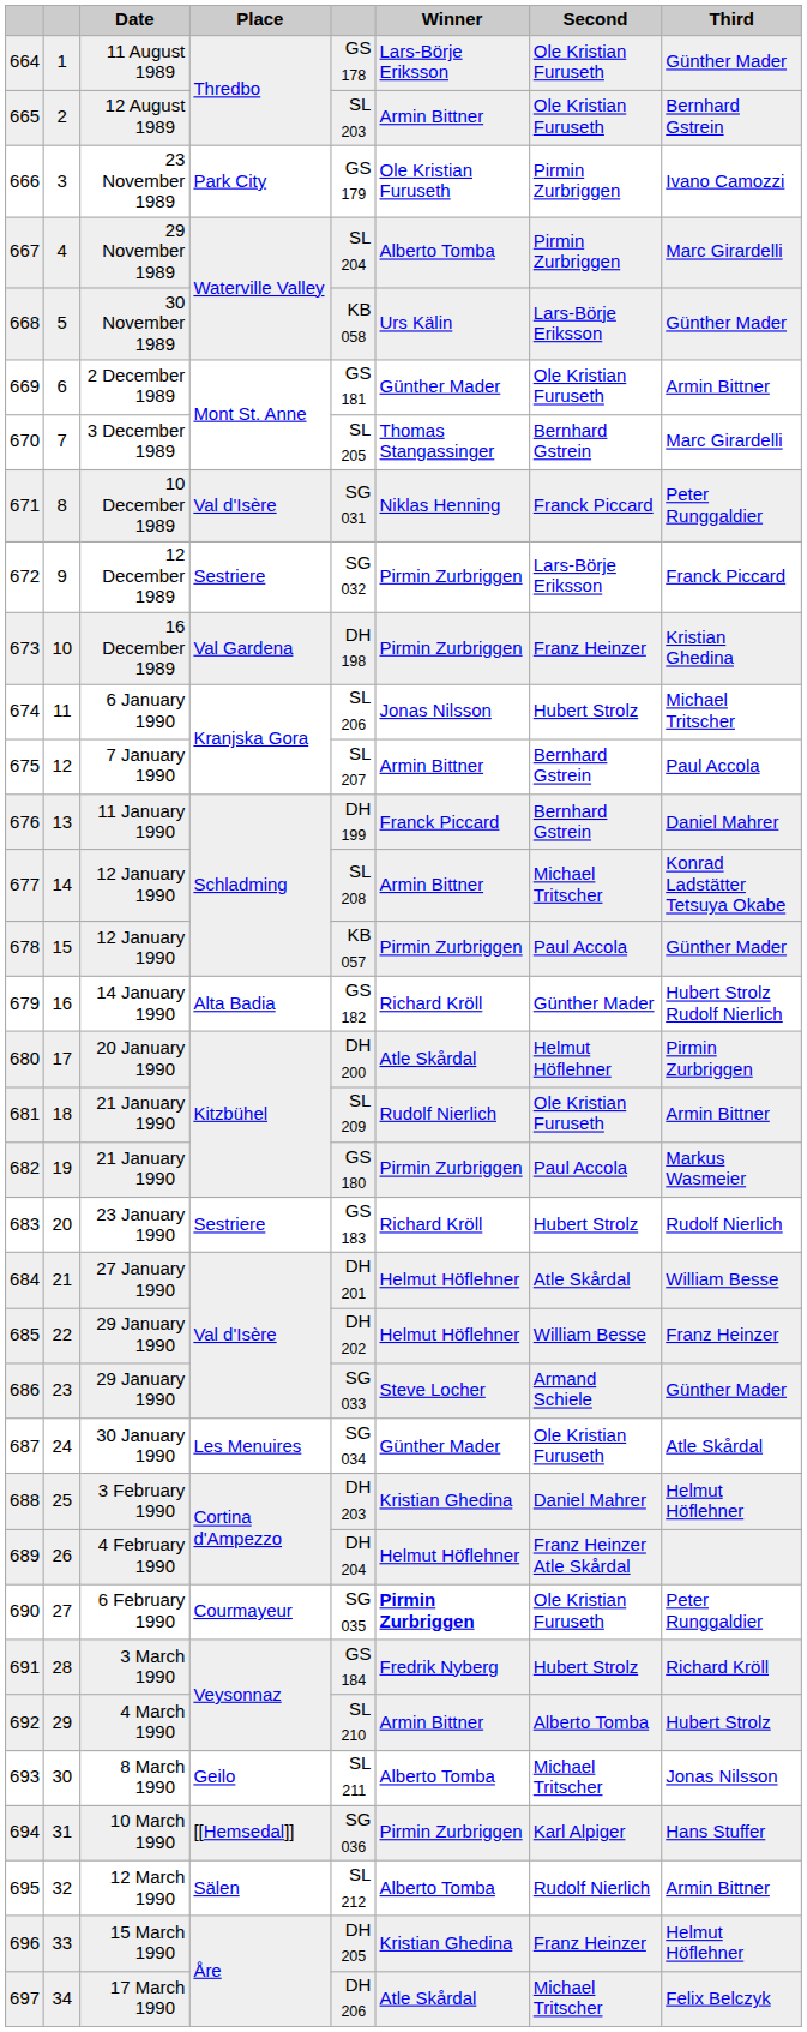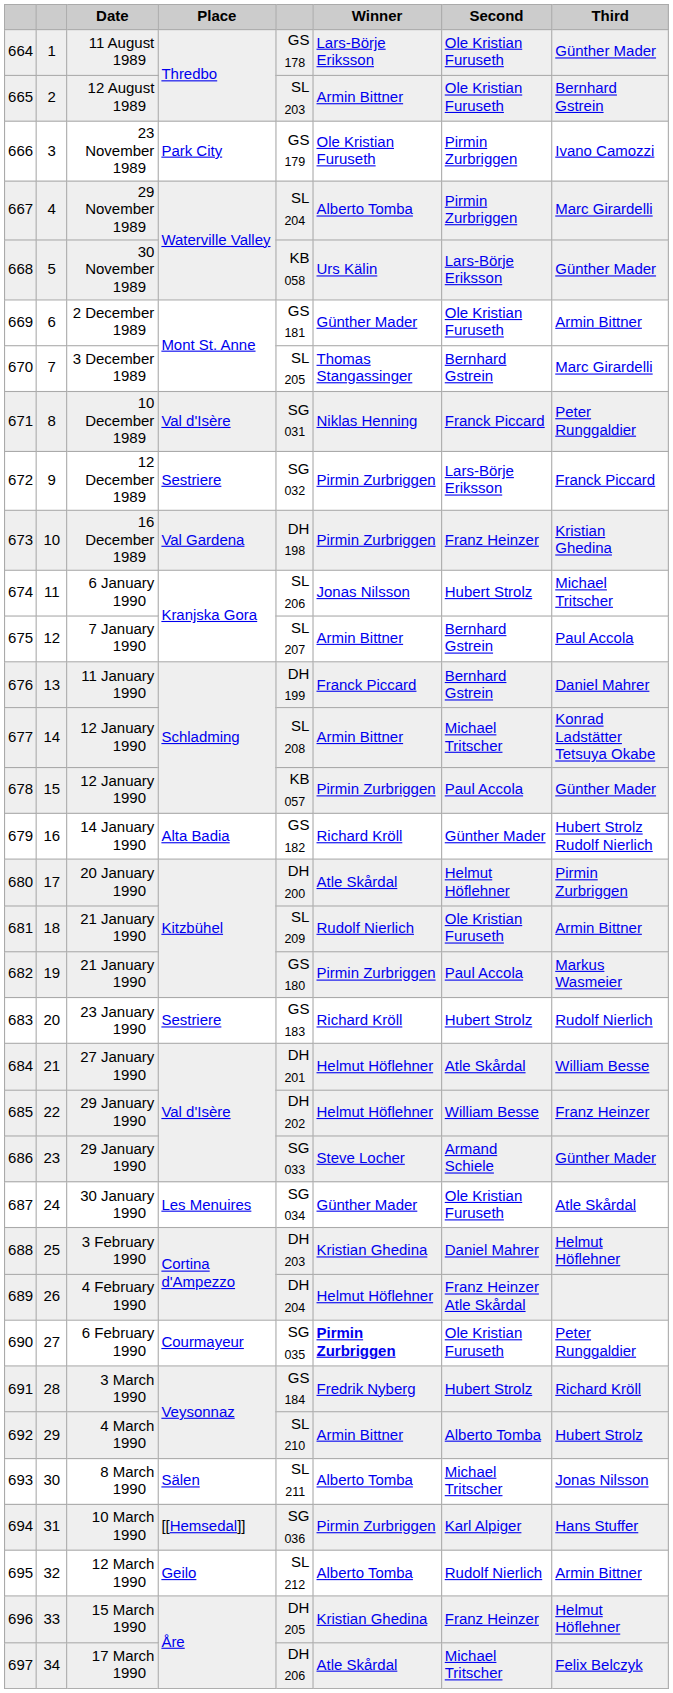8 March 1990 | Place: Geilo -> Sälen
12 March 1990 | Place: Sälen -> Geilo
